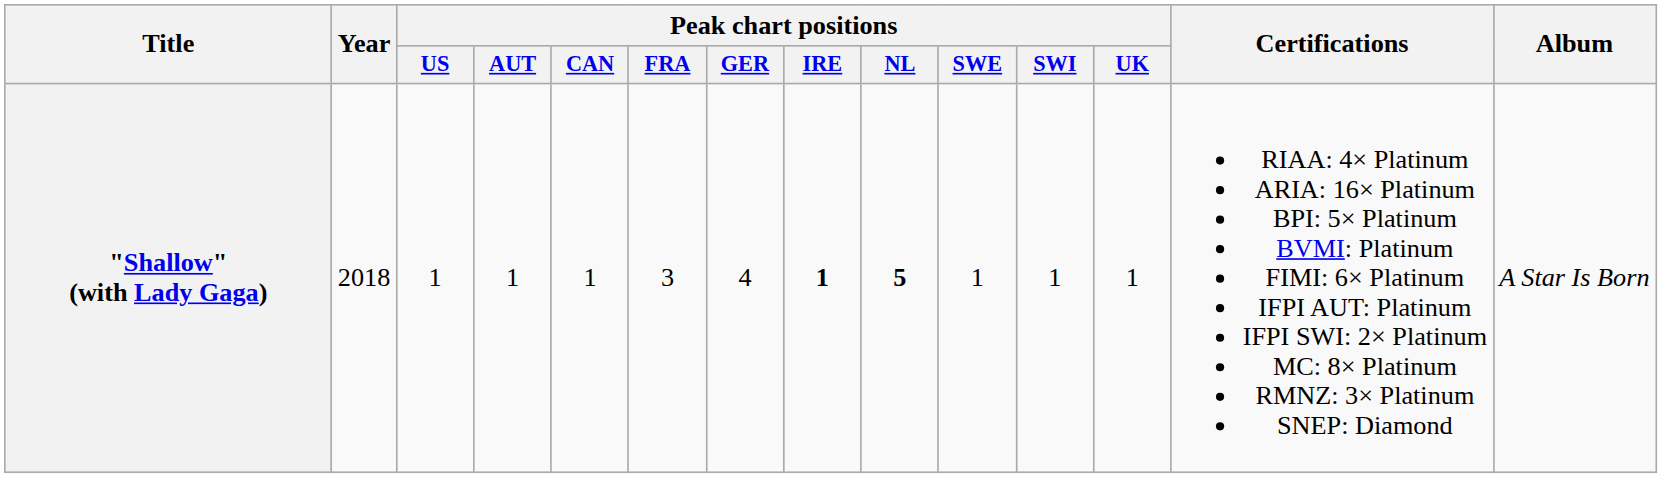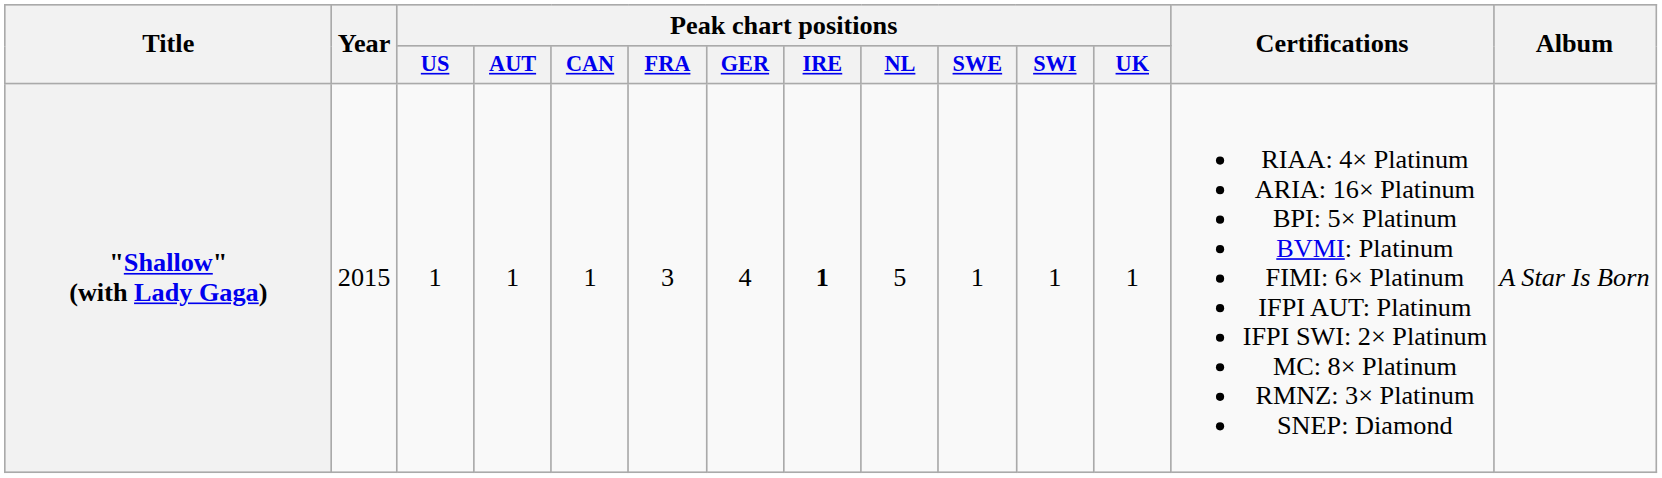"Shallow" (with Lady Gaga) | Year: 2018 -> 2015
"Shallow" (with Lady Gaga) | Peak chart positions / NL: bold -> normal
